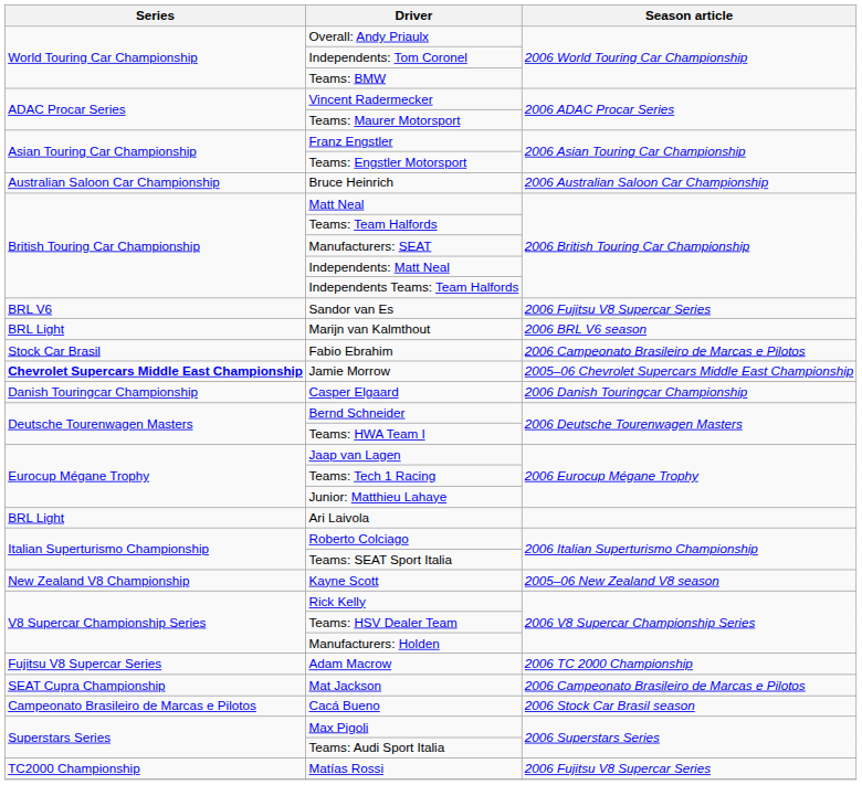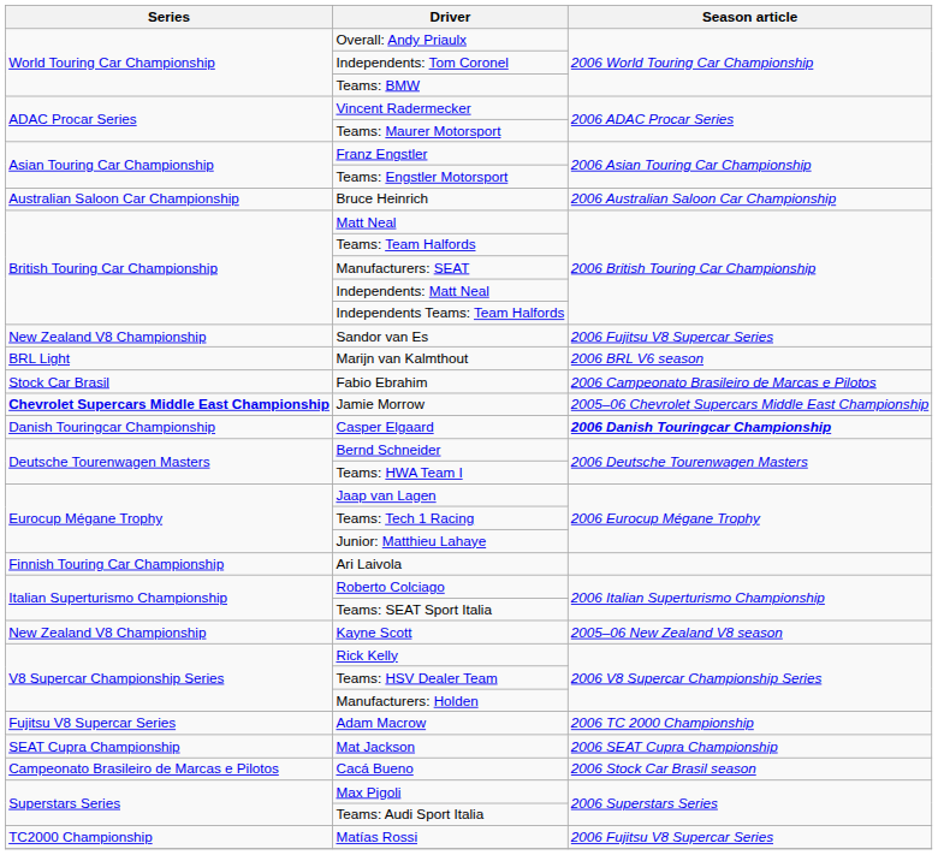Sandor van Es | Series: BRL V6 -> New Zealand V8 Championship
Casper Elgaard | Season article: normal -> bold
Ari Laivola | Series: BRL Light -> Finnish Touring Car Championship
Mat Jackson | Season article: 2006 Campeonato Brasileiro de Marcas e Pilotos -> 2006 SEAT Cupra Championship
